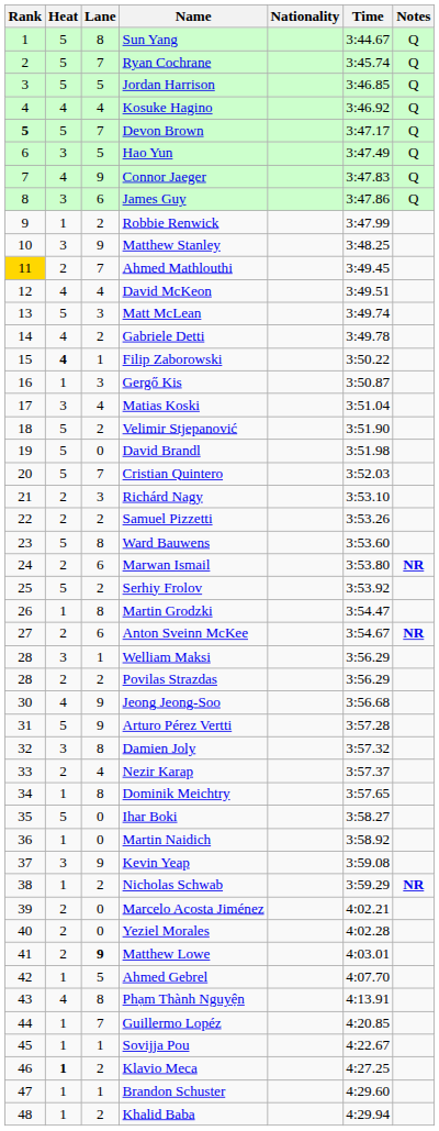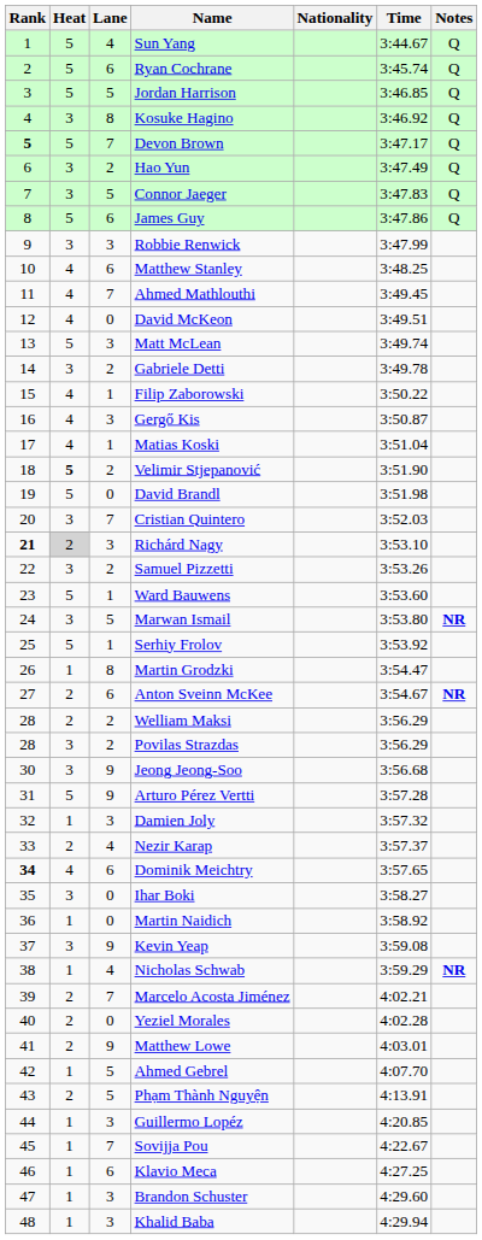Sun Yang | Lane: 8 -> 4
Ryan Cochrane | Lane: 7 -> 6
Kosuke Hagino | Heat: 4 -> 3
Kosuke Hagino | Lane: 4 -> 8
Hao Yun | Lane: 5 -> 2
Connor Jaeger | Heat: 4 -> 3
Connor Jaeger | Lane: 9 -> 5
James Guy | Heat: 3 -> 5
Robbie Renwick | Heat: 1 -> 3
Robbie Renwick | Lane: 2 -> 3
Matthew Stanley | Heat: 3 -> 4
Matthew Stanley | Lane: 9 -> 6
Ahmed Mathlouthi | Rank: gold background -> no background
Ahmed Mathlouthi | Heat: 2 -> 4
David McKeon | Lane: 4 -> 0
Gabriele Detti | Heat: 4 -> 3
Filip Zaborowski | Heat: bold -> normal
Gergő Kis | Heat: 1 -> 4
Matias Koski | Heat: 3 -> 4
Matias Koski | Lane: 4 -> 1
Velimir Stjepanović | Heat: normal -> bold
Cristian Quintero | Heat: 5 -> 3
Richárd Nagy | Rank: normal -> bold
Richárd Nagy | Heat: no background -> lightgrey background
Samuel Pizzetti | Heat: 2 -> 3
Ward Bauwens | Lane: 8 -> 1
Marwan Ismail | Heat: 2 -> 3
Marwan Ismail | Lane: 6 -> 5
Serhiy Frolov | Lane: 2 -> 1
Welliam Maksi | Heat: 3 -> 2
Welliam Maksi | Lane: 1 -> 2
Povilas Strazdas | Heat: 2 -> 3
Jeong Jeong-Soo | Heat: 4 -> 3
Damien Joly | Heat: 3 -> 1
Damien Joly | Lane: 8 -> 3
Dominik Meichtry | Rank: normal -> bold
Dominik Meichtry | Heat: 1 -> 4
Dominik Meichtry | Lane: 8 -> 6
Ihar Boki | Heat: 5 -> 3
Nicholas Schwab | Lane: 2 -> 4
Marcelo Acosta Jiménez | Lane: 0 -> 7
Matthew Lowe | Lane: bold -> normal
Phạm Thành Nguyện | Heat: 4 -> 2
Phạm Thành Nguyện | Lane: 8 -> 5
Guillermo Lopéz | Lane: 7 -> 3
Sovijja Pou | Lane: 1 -> 7
Klavio Meca | Heat: bold -> normal
Klavio Meca | Lane: 2 -> 6
Brandon Schuster | Lane: 1 -> 3
Khalid Baba | Lane: 2 -> 3
